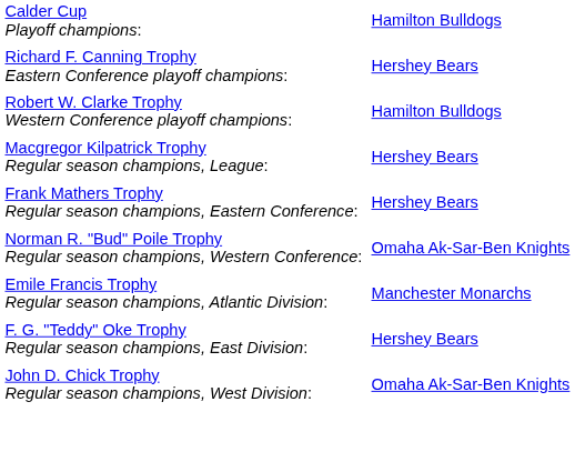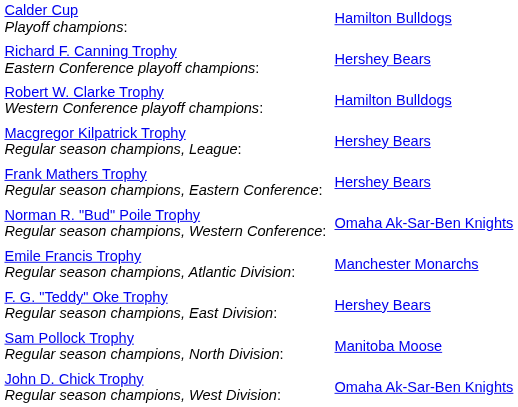+ row: Sam Pollock Trophy Regular season champions, North Division: | Manitoba Moose
